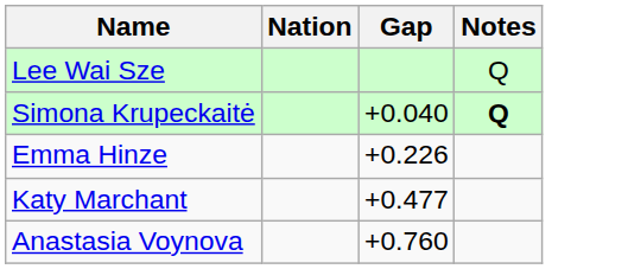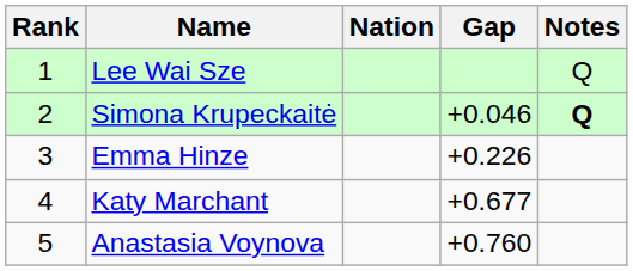+ column: Rank | 1 | 2 | 3 | 4 | 5
Simona Krupeckaitė | Gap: +0.040 -> +0.046
Katy Marchant | Gap: +0.477 -> +0.677
